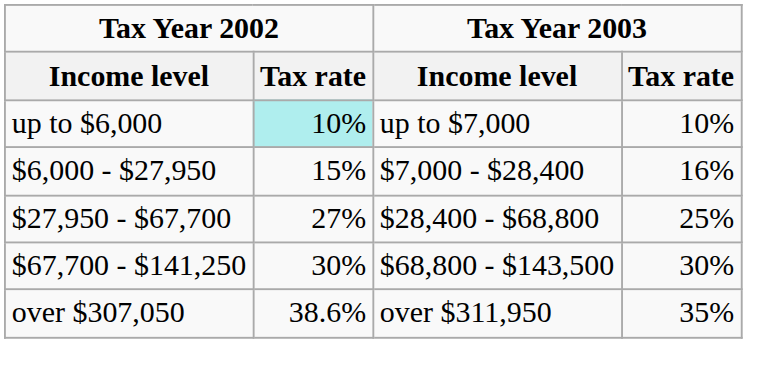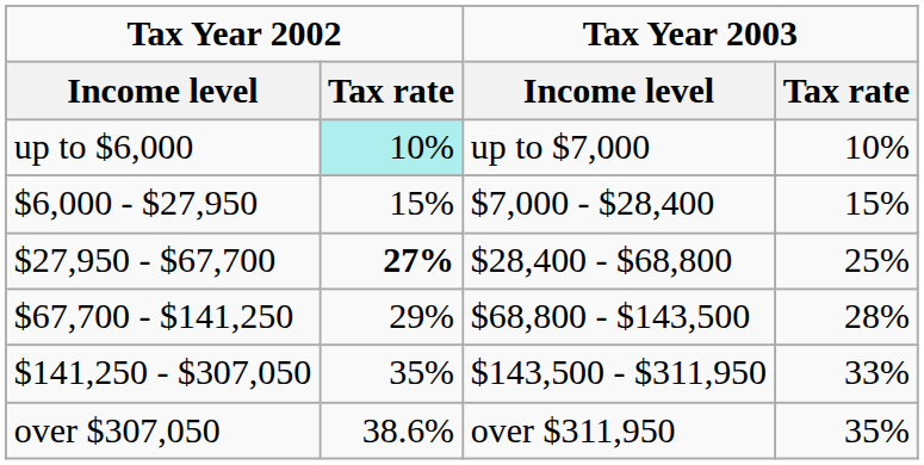$6,000 - $27,950 | Tax Year 2003 / Tax rate: 16% -> 15%
$27,950 - $67,700 | Tax Year 2002 / Tax rate: normal -> bold
$67,700 - $141,250 | Tax Year 2002 / Tax rate: 30% -> 29%
$67,700 - $141,250 | Tax Year 2003 / Tax rate: 30% -> 28%
+ row: $141,250 - $307,050 | 35% | $143,500 - $311,950 | 33%
